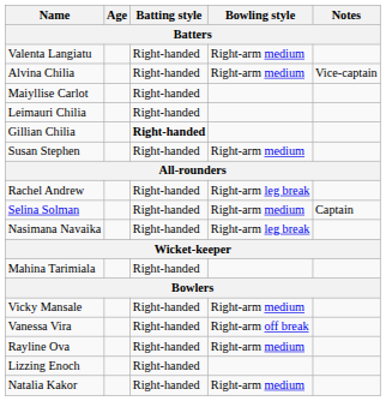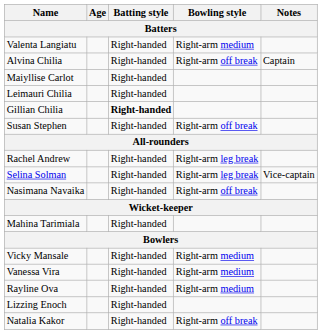Alvina Chilia | Bowling style: Right-arm medium -> Right-arm off break
Alvina Chilia | Notes: Vice-captain -> Captain
Susan Stephen | Bowling style: Right-arm medium -> Right-arm off break
Selina Solman | Bowling style: Right-arm medium -> Right-arm leg break
Selina Solman | Notes: Captain -> Vice-captain
Nasimana Navaika | Bowling style: Right-arm leg break -> Right-arm off break
Vanessa Vira | Bowling style: Right-arm off break -> Right-arm medium
Natalia Kakor | Bowling style: Right-arm medium -> Right-arm off break
